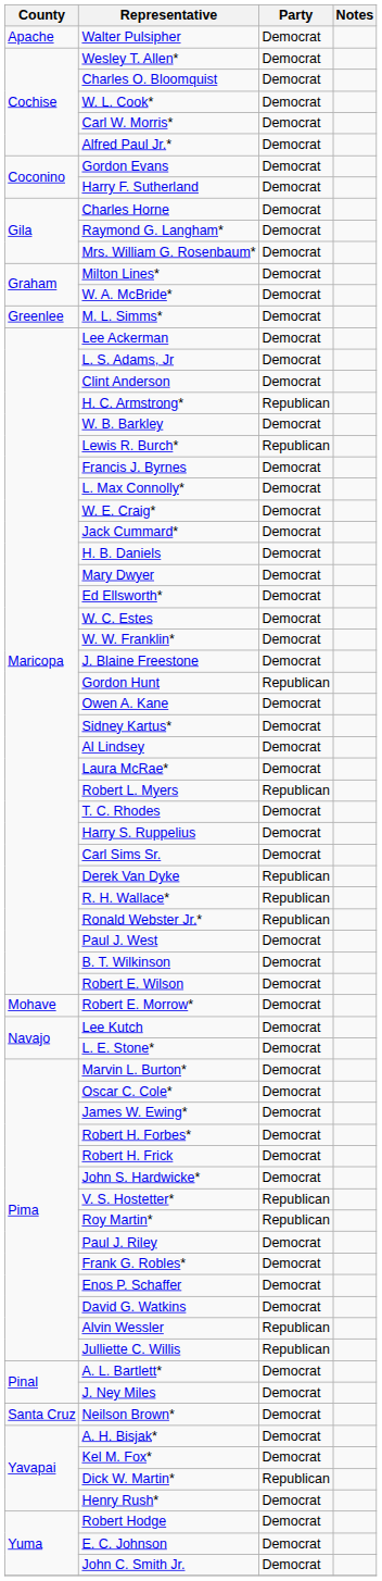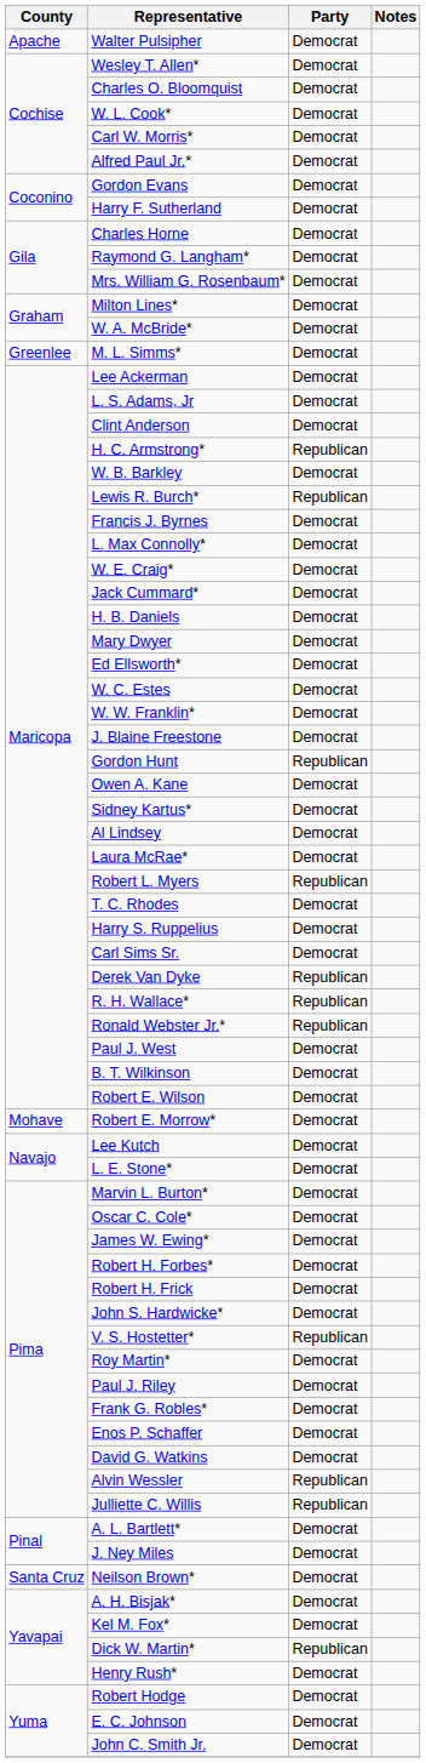Roy Martin* | Party: Republican -> Democrat
